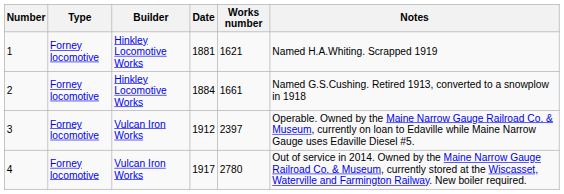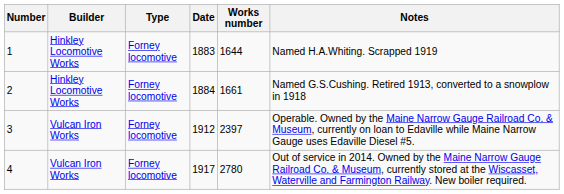columns swapped: Builder <-> Type
1 | Date: 1881 -> 1883
1 | Works number: 1621 -> 1644
